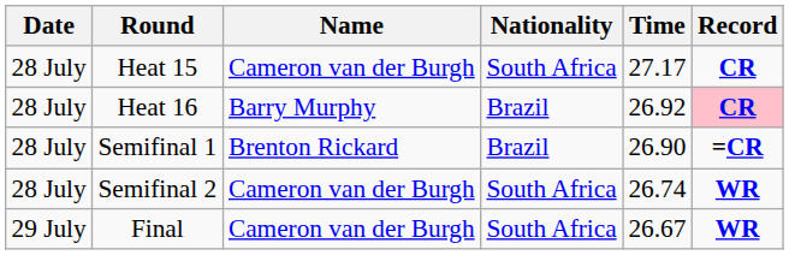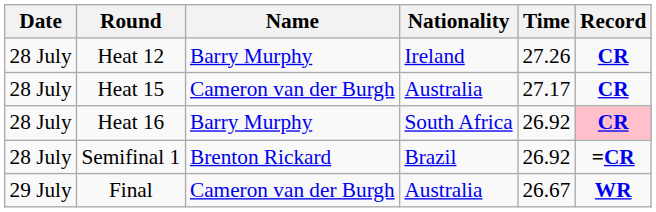+ row: 28 July | Heat 12 | Barry Murphy | Ireland | 27.26 | CR
Heat 15 | Nationality: South Africa -> Australia
Heat 16 | Nationality: Brazil -> South Africa
Semifinal 1 | Time: 26.90 -> 26.92
- row: 28 July | Semifinal 2 | Cameron van der Burgh | South Africa | 26.74 | WR
Final | Nationality: South Africa -> Australia
